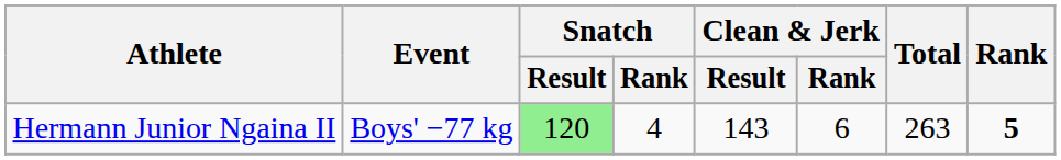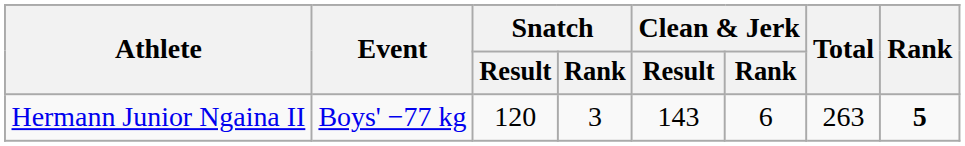Hermann Junior Ngaina II | Snatch / Result: lightgreen background -> no background
Hermann Junior Ngaina II | Snatch / Rank: 4 -> 3
